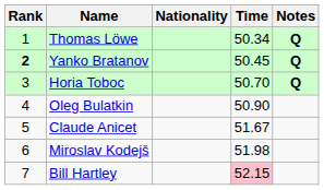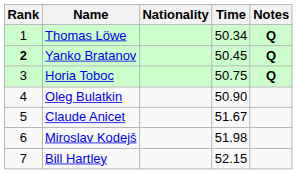Horia Toboc | Time: 50.70 -> 50.75
Bill Hartley | Time: pink background -> no background
